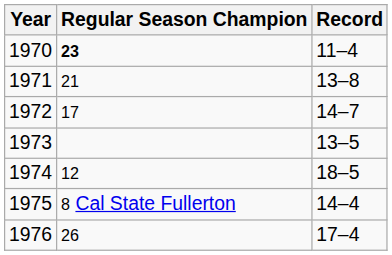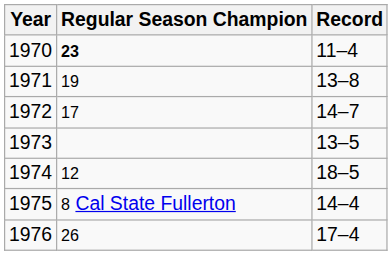1971 | Regular Season Champion: 21 -> 19
